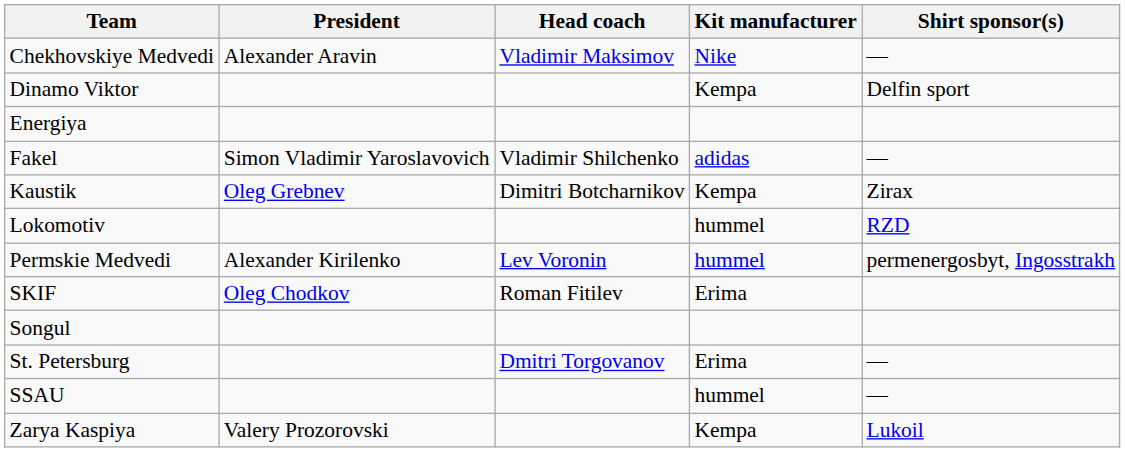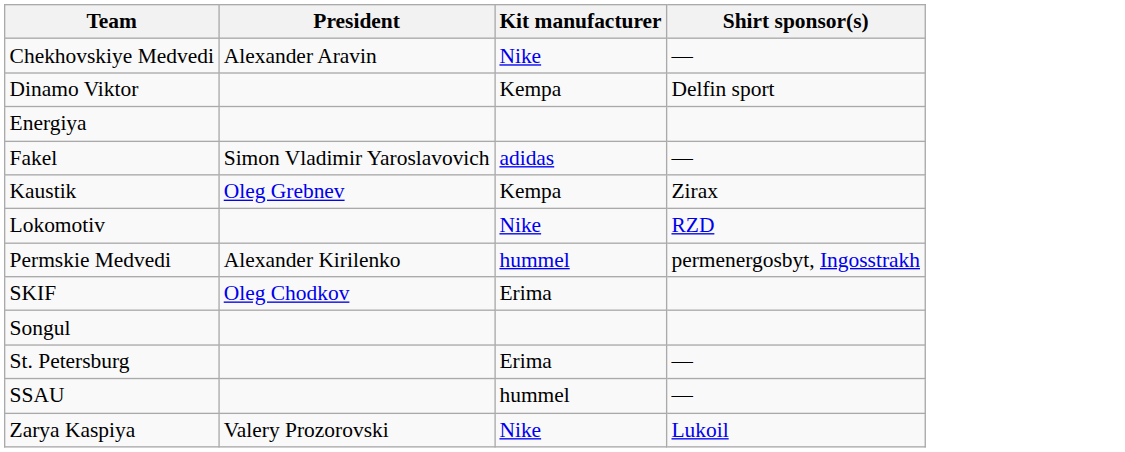- column: Head coach | Vladimir Maksimov | Vladimir Shilchenko | Dimitri Botcharnikov | Lev Voronin | Roman Fitilev | Dmitri Torgovanov
Lokomotiv | Kit manufacturer: hummel -> Nike
Zarya Kaspiya | Kit manufacturer: Kempa -> Nike
